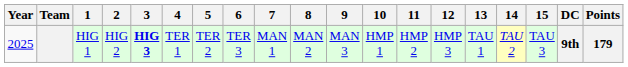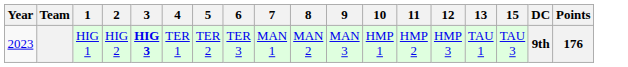- column: 14 | TAU 2
HIG 1 | Year: 2025 -> 2023
HIG 1 | Points: 179 -> 176
